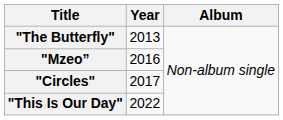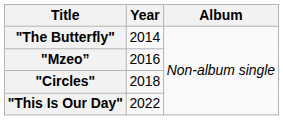"The Butterfly" | Year: 2013 -> 2014
"Circles" | Year: 2017 -> 2018
